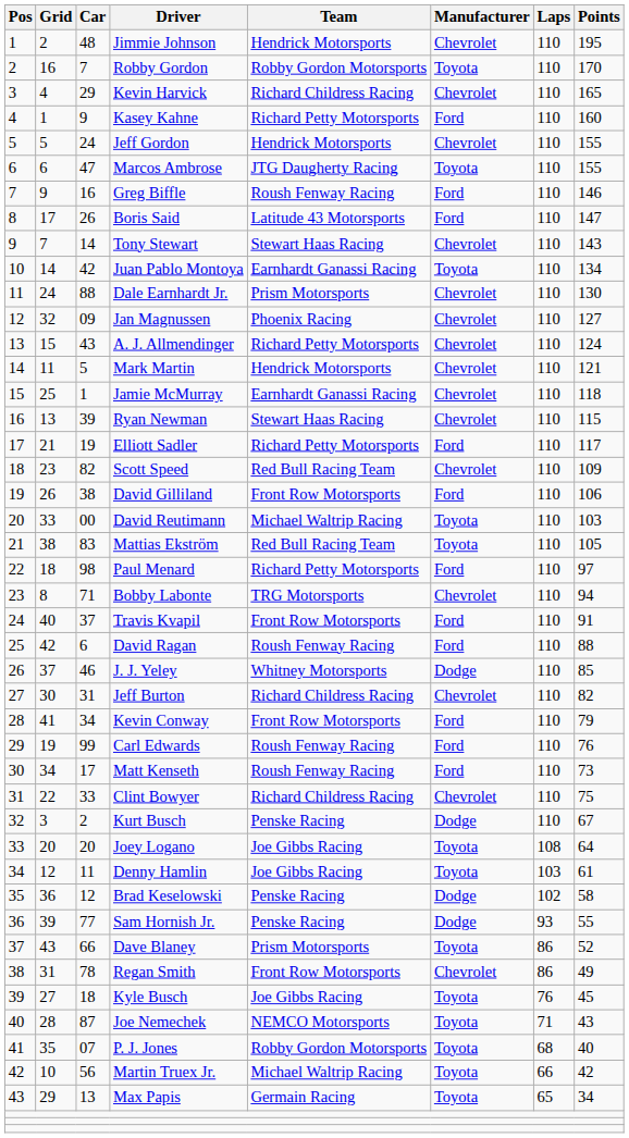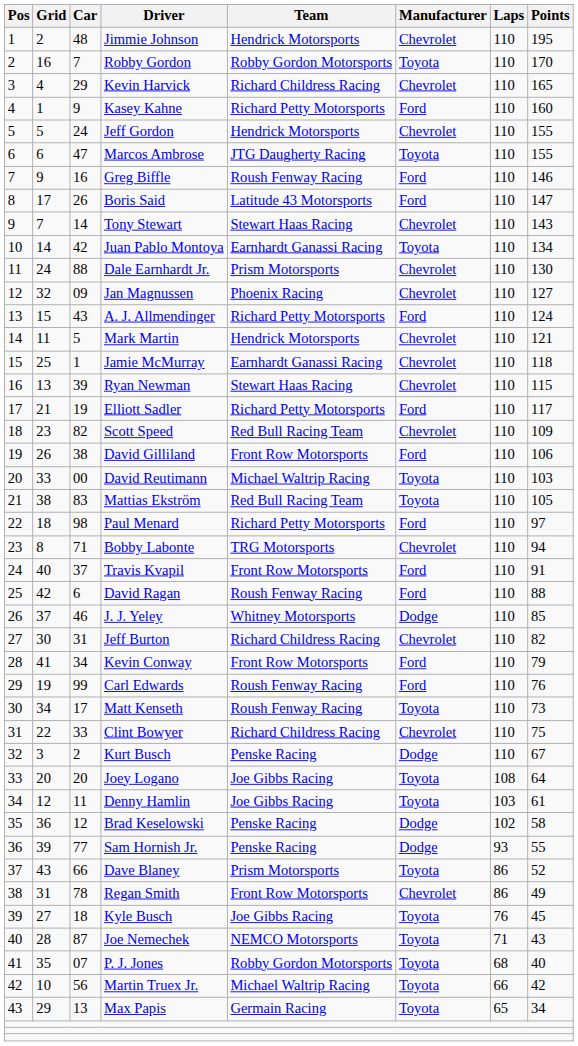A. J. Allmendinger | Manufacturer: Chevrolet -> Ford
Matt Kenseth | Manufacturer: Ford -> Toyota
